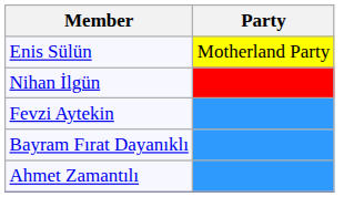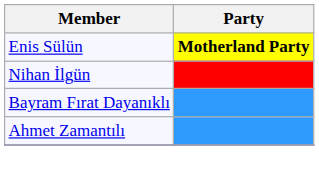Enis Sülün | Party: normal -> bold
- row: Fevzi Aytekin
